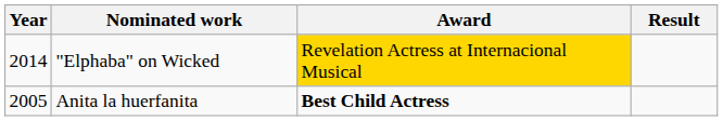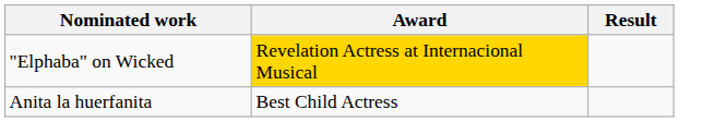- column: Year | 2014 | 2005
Anita la huerfanita | Award: bold -> normal
